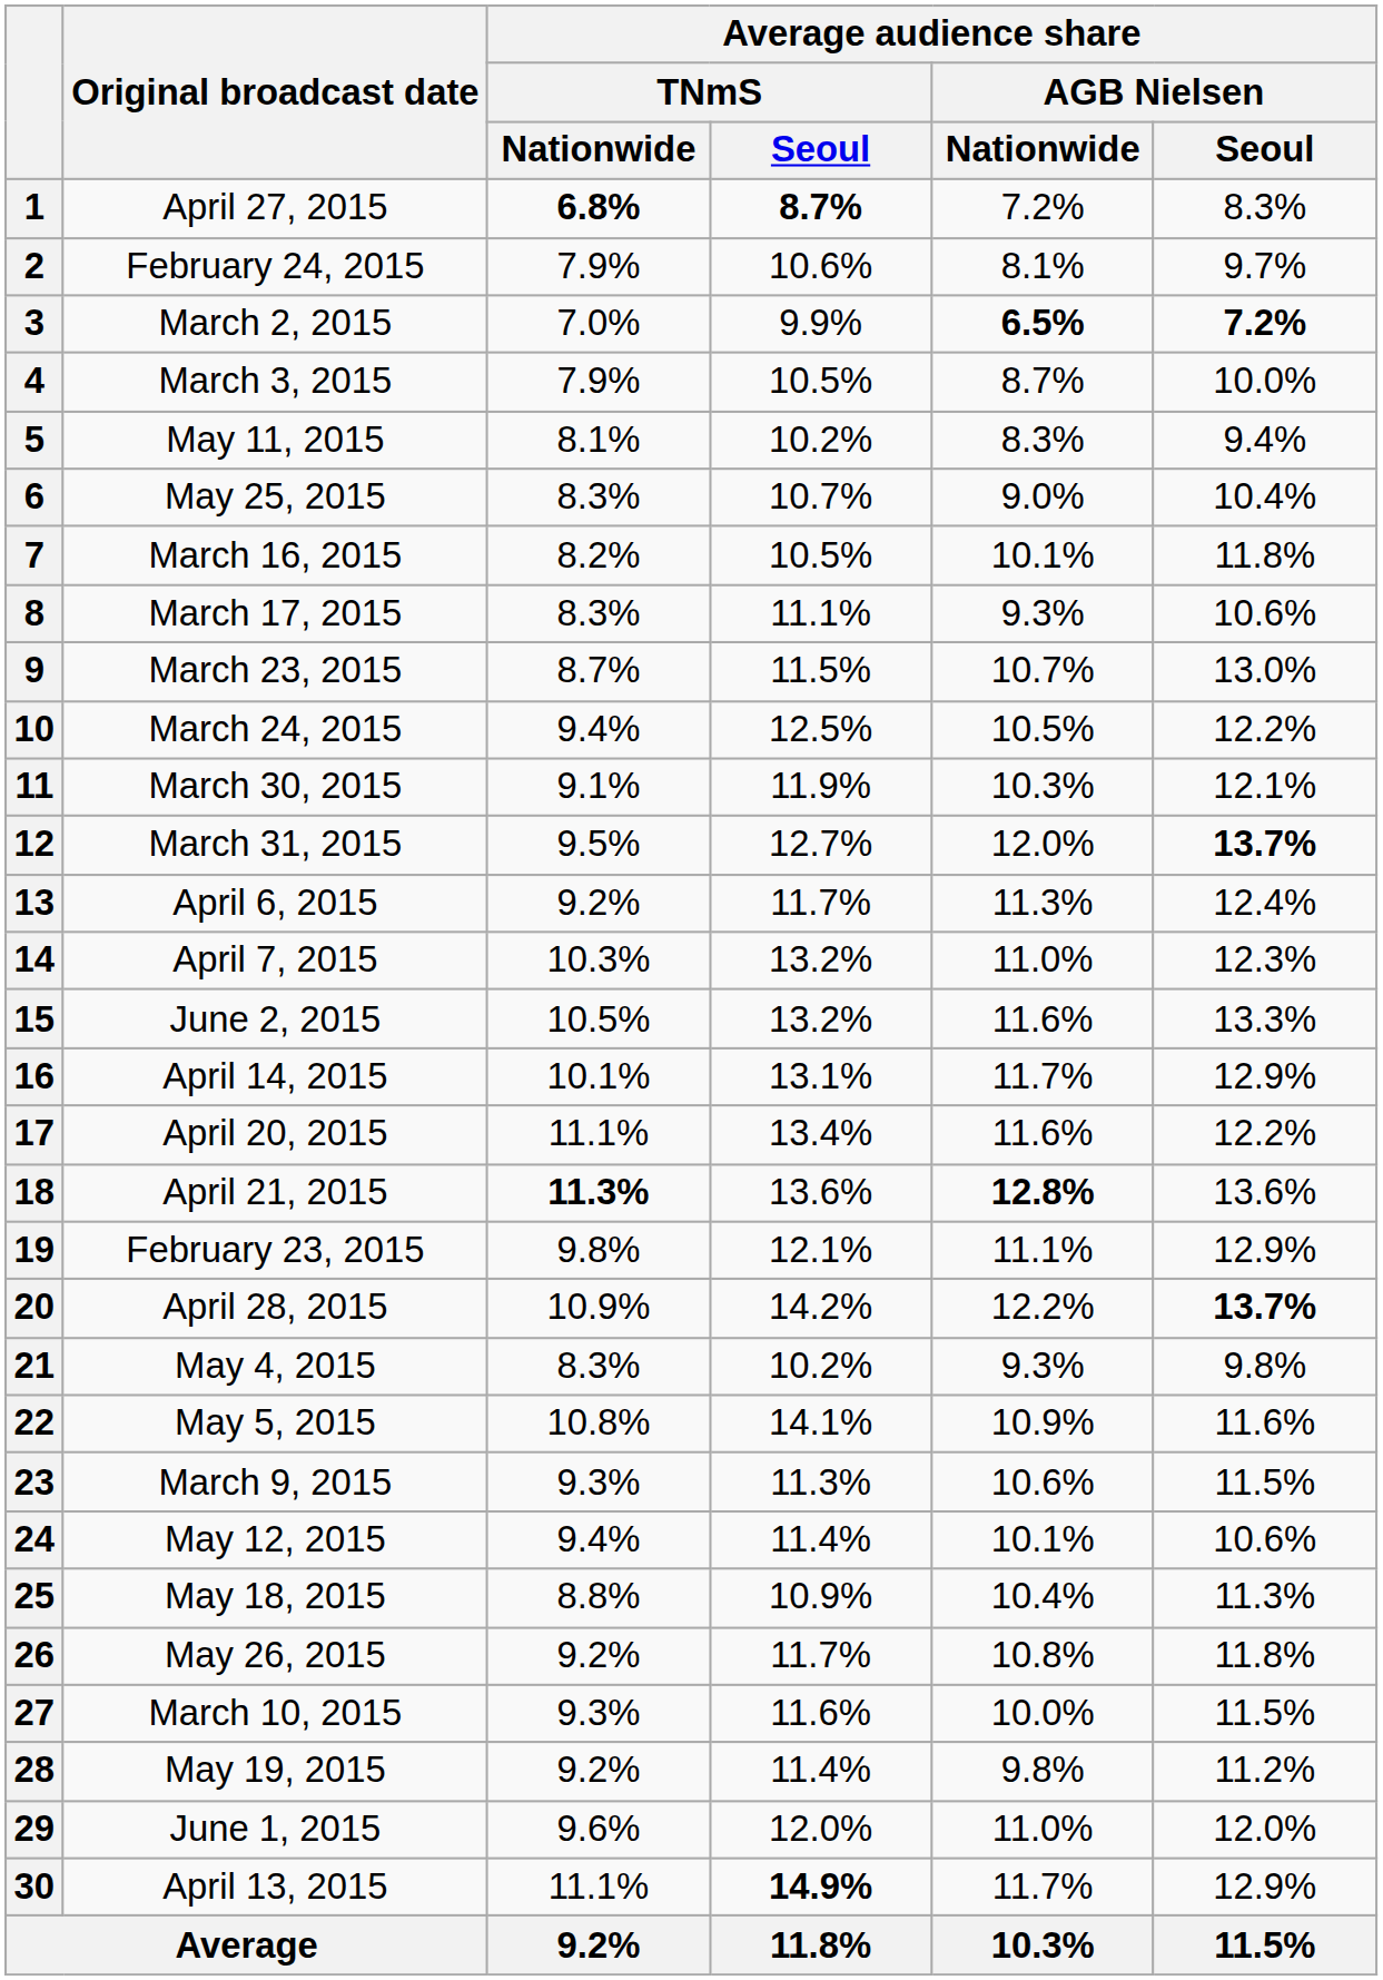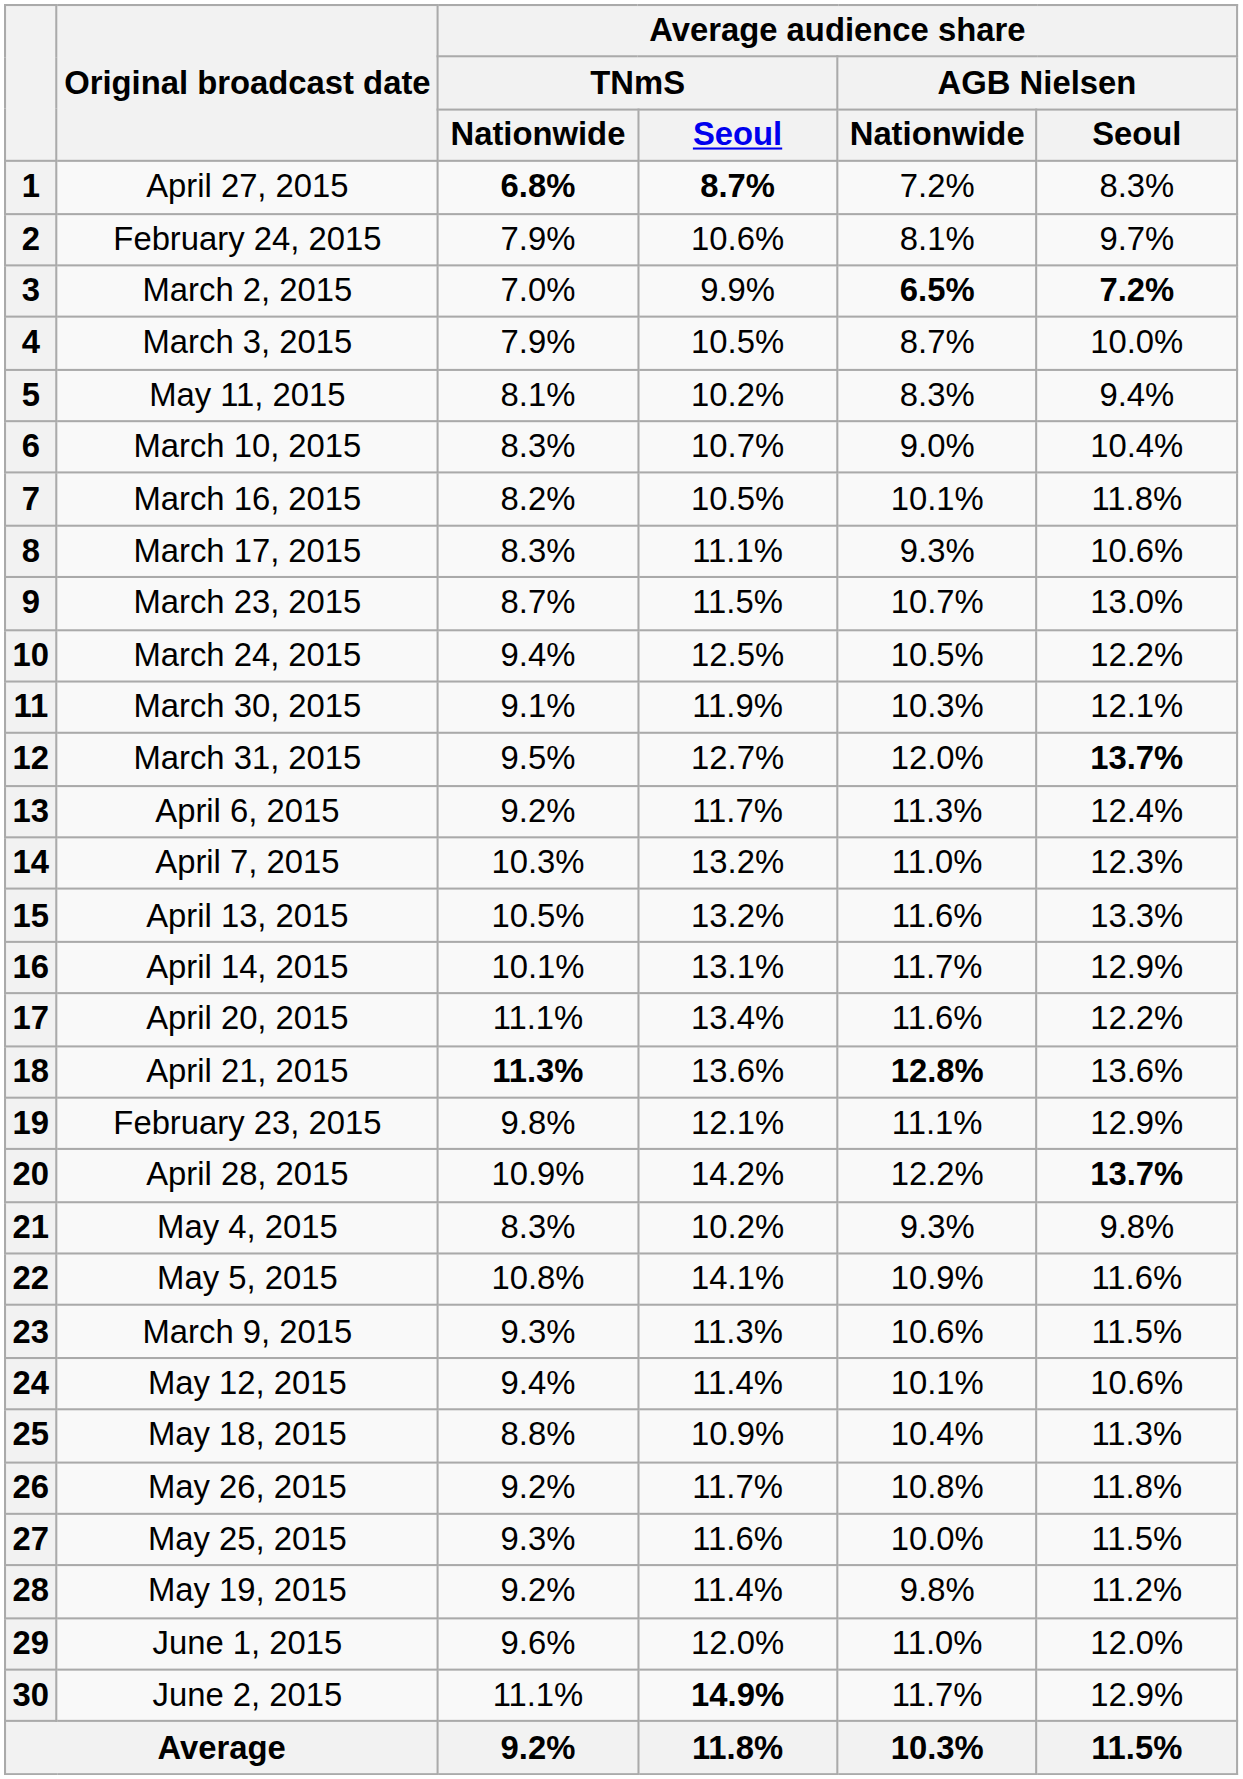6 | Original broadcast date: May 25, 2015 -> March 10, 2015
15 | Original broadcast date: June 2, 2015 -> April 13, 2015
27 | Original broadcast date: March 10, 2015 -> May 25, 2015
30 | Original broadcast date: April 13, 2015 -> June 2, 2015
